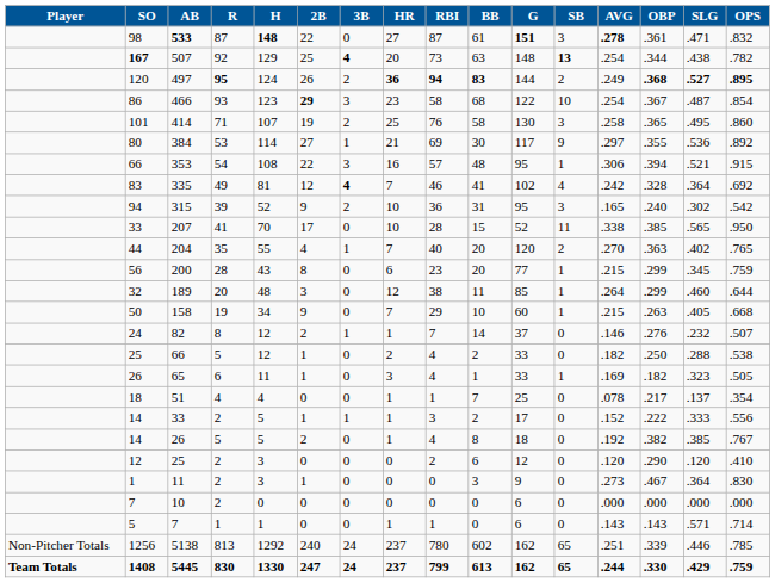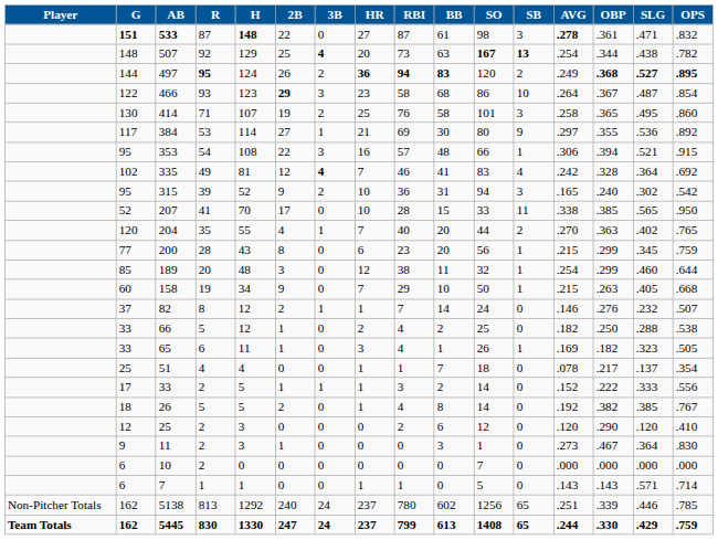columns swapped: G <-> SO
466 | AVG: .254 -> .264
189 | AVG: .264 -> .254
